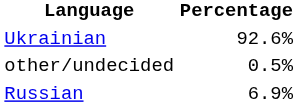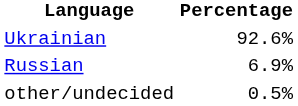rows swapped: Russian <-> other/undecided
